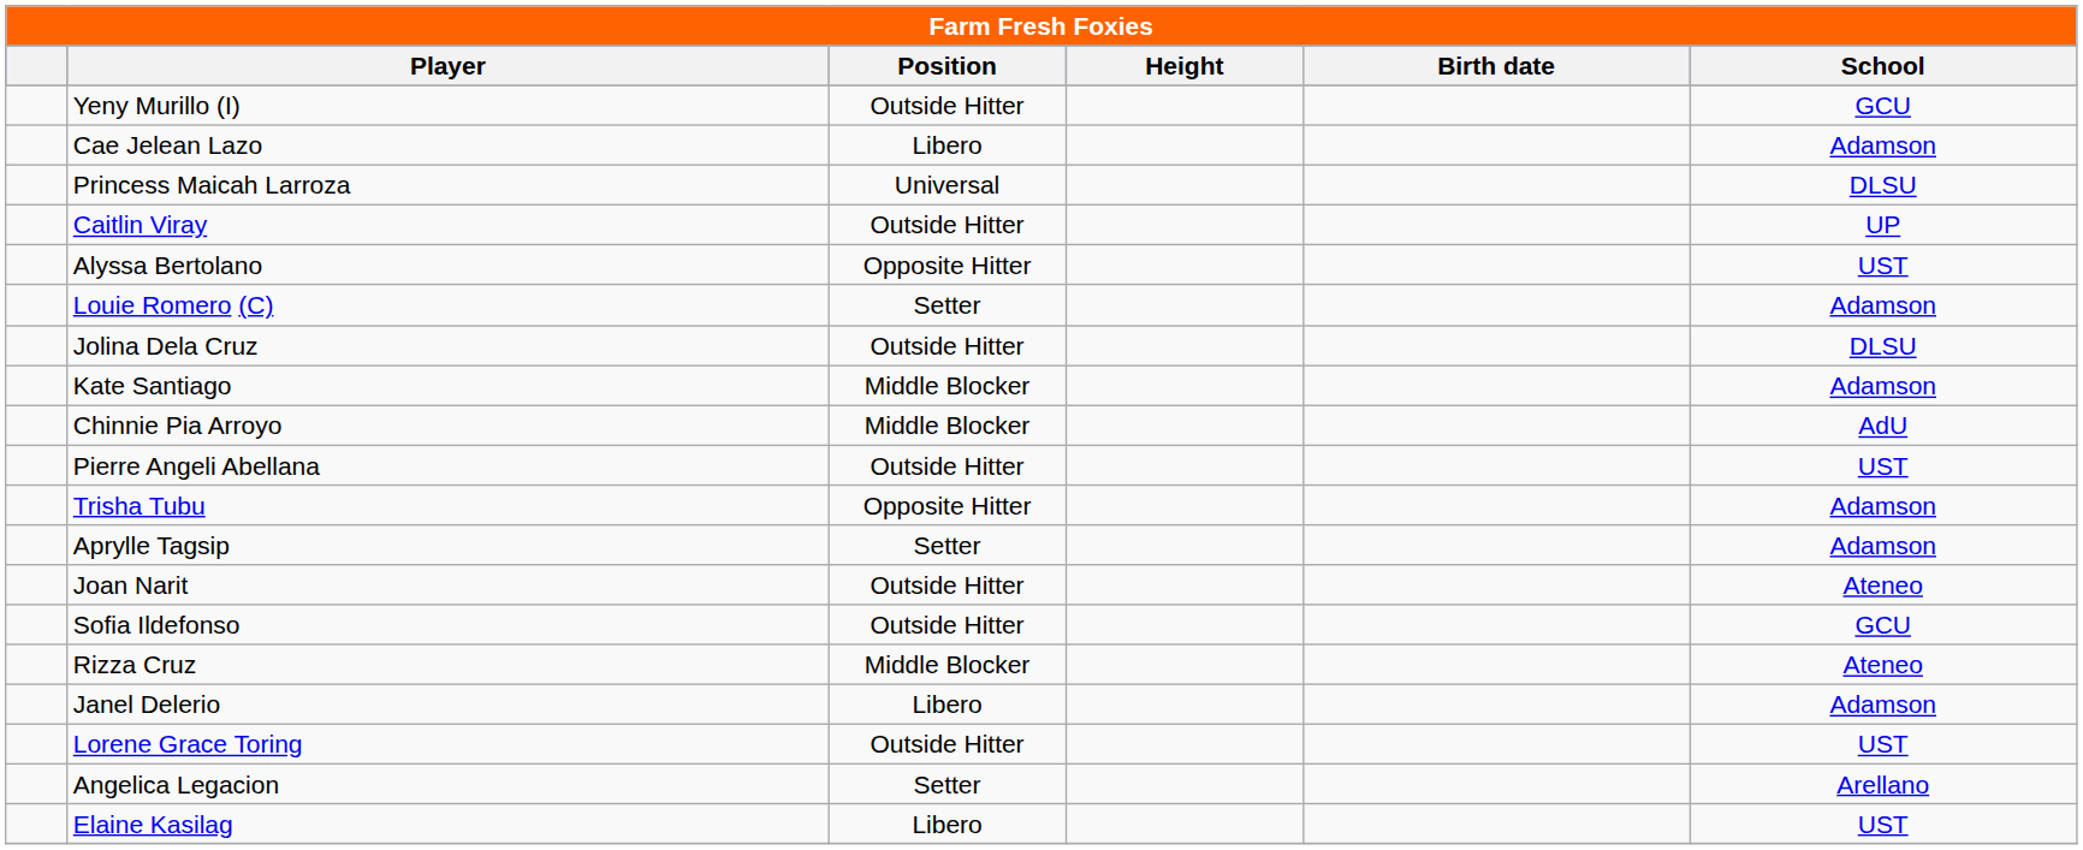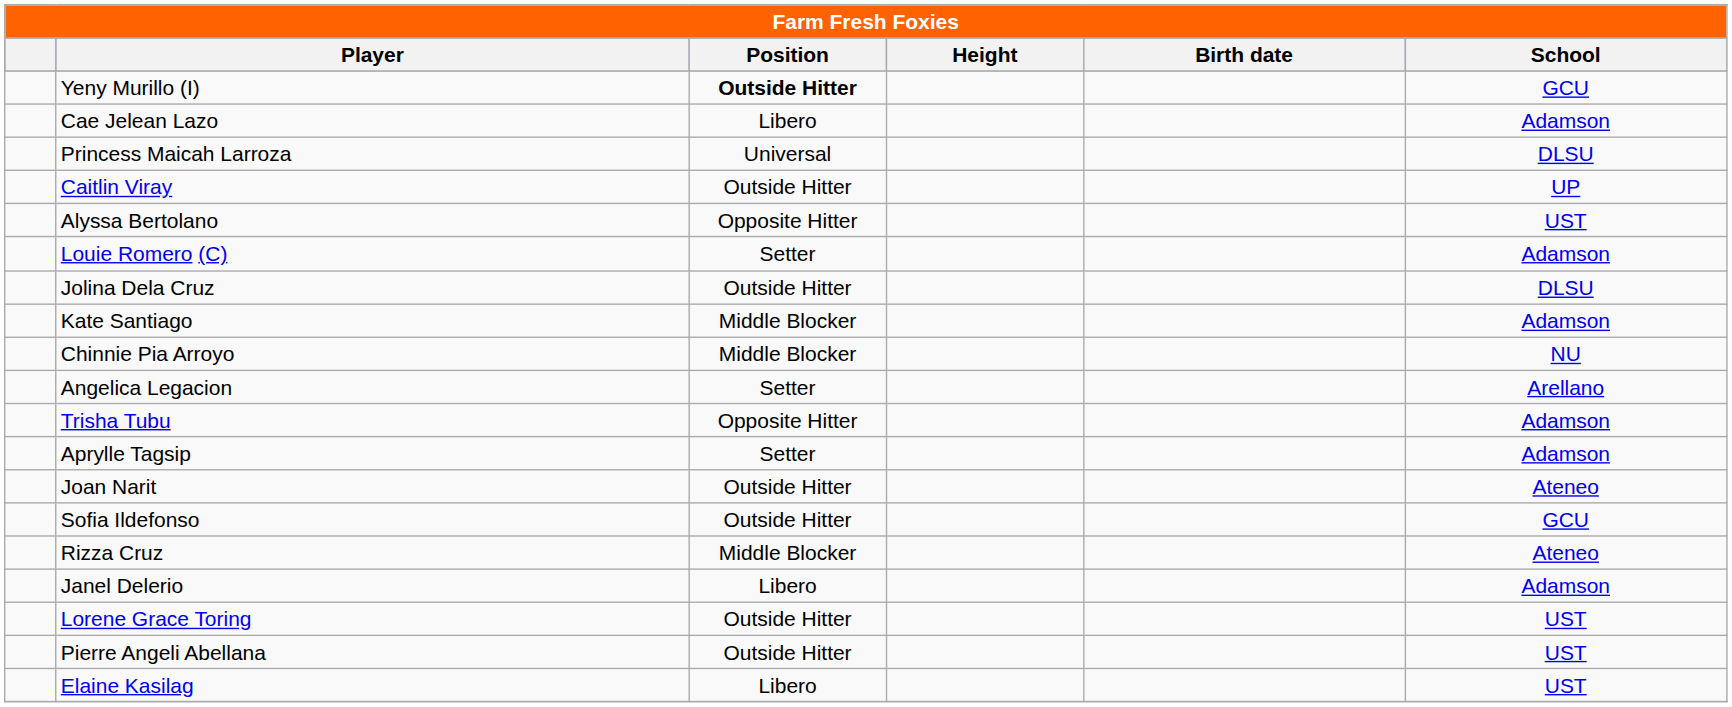Yeny Murillo (I) | Position: normal -> bold
Chinnie Pia Arroyo | School: AdU -> NU
rows swapped: Pierre Angeli Abellana <-> Angelica Legacion
